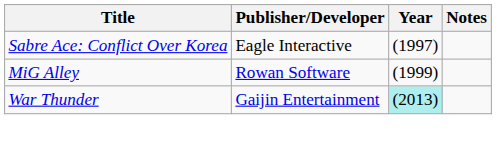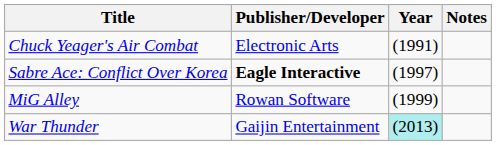+ row: Chuck Yeager's Air Combat | Electronic Arts | (1991)
Sabre Ace: Conflict Over Korea | Publisher/Developer: normal -> bold
